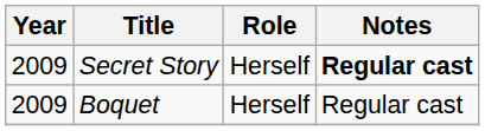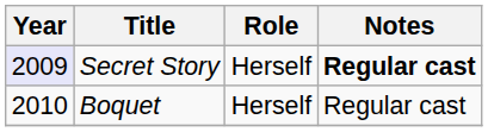Secret Story | Year: no background -> lavender background
Boquet | Year: 2009 -> 2010
